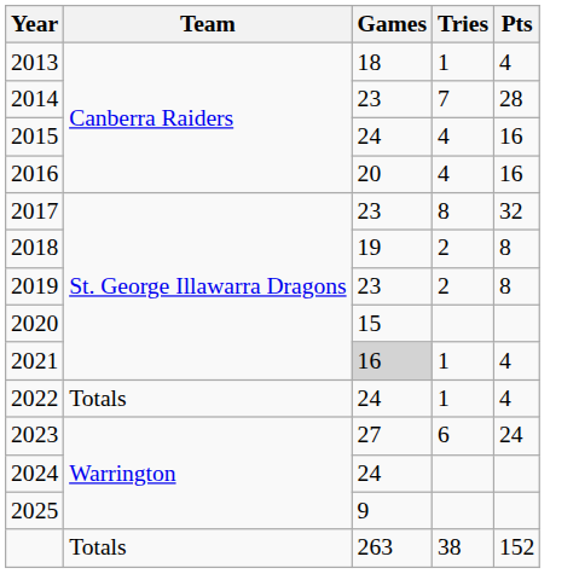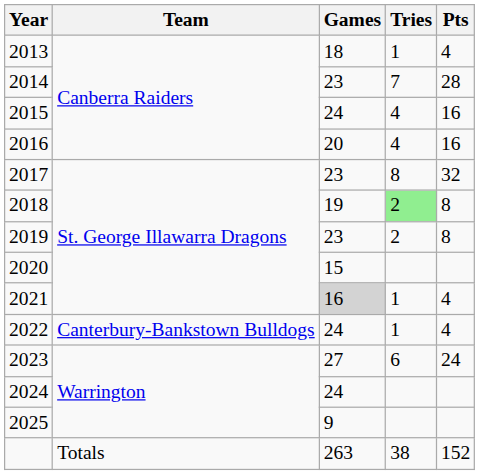2018 | Tries: no background -> lightgreen background
2022 | Team: Totals -> Canterbury-Bankstown Bulldogs
